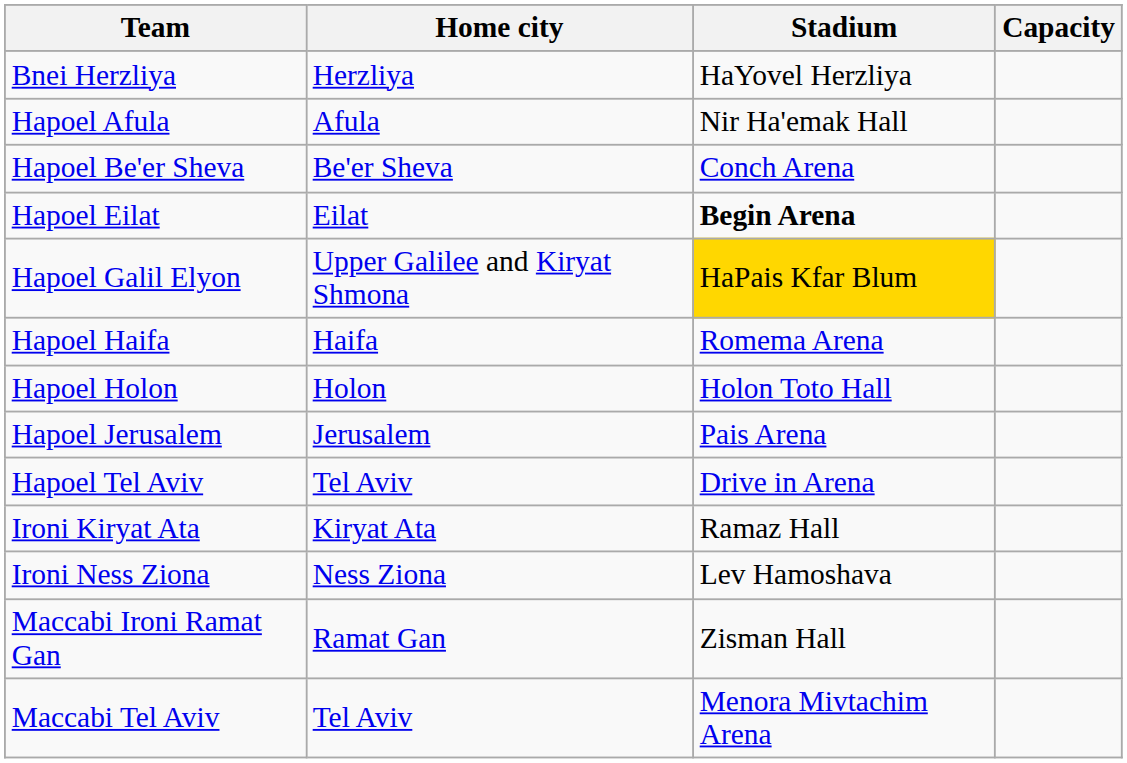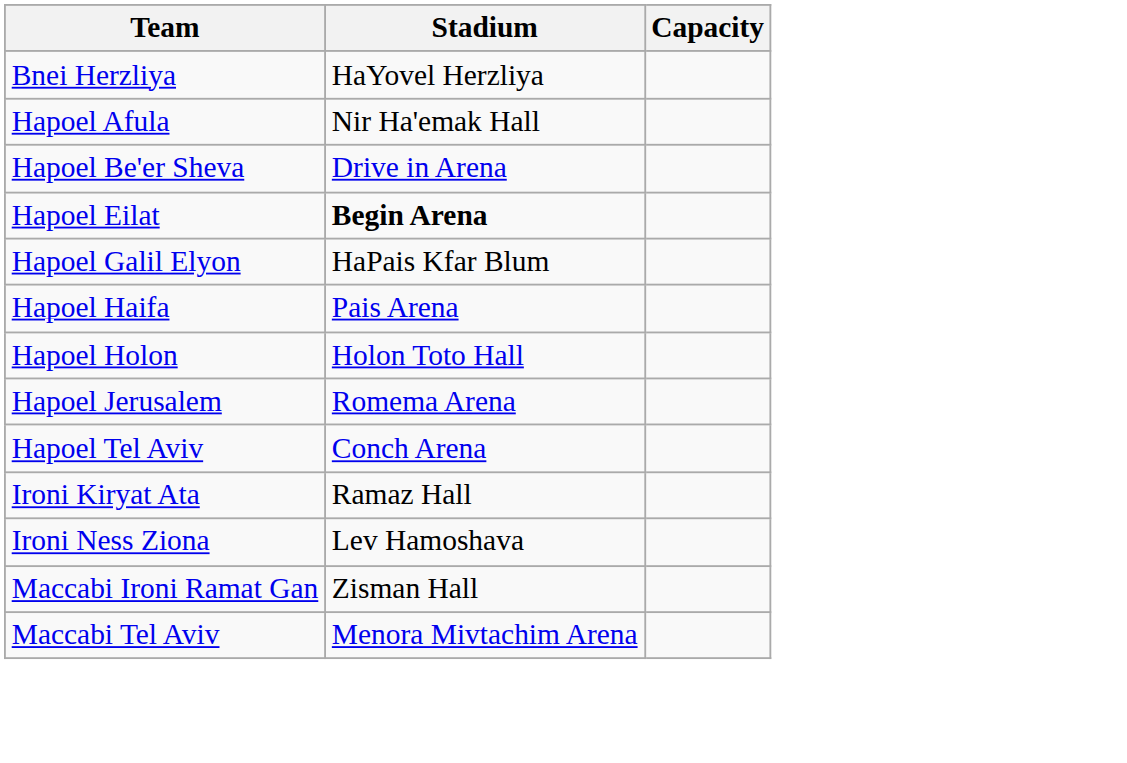- column: Home city | Herzliya | Afula | Be'er Sheva | Eilat | Upper Galilee and Kiryat Shmona | Haifa | Holon | Jerusalem | Tel Aviv | Kiryat Ata | Ness Ziona | Ramat Gan | Tel Aviv
Hapoel Be'er Sheva | Stadium: Conch Arena -> Drive in Arena
Hapoel Galil Elyon | Stadium: gold background -> no background
Hapoel Haifa | Stadium: Romema Arena -> Pais Arena
Hapoel Jerusalem | Stadium: Pais Arena -> Romema Arena
Hapoel Tel Aviv | Stadium: Drive in Arena -> Conch Arena
